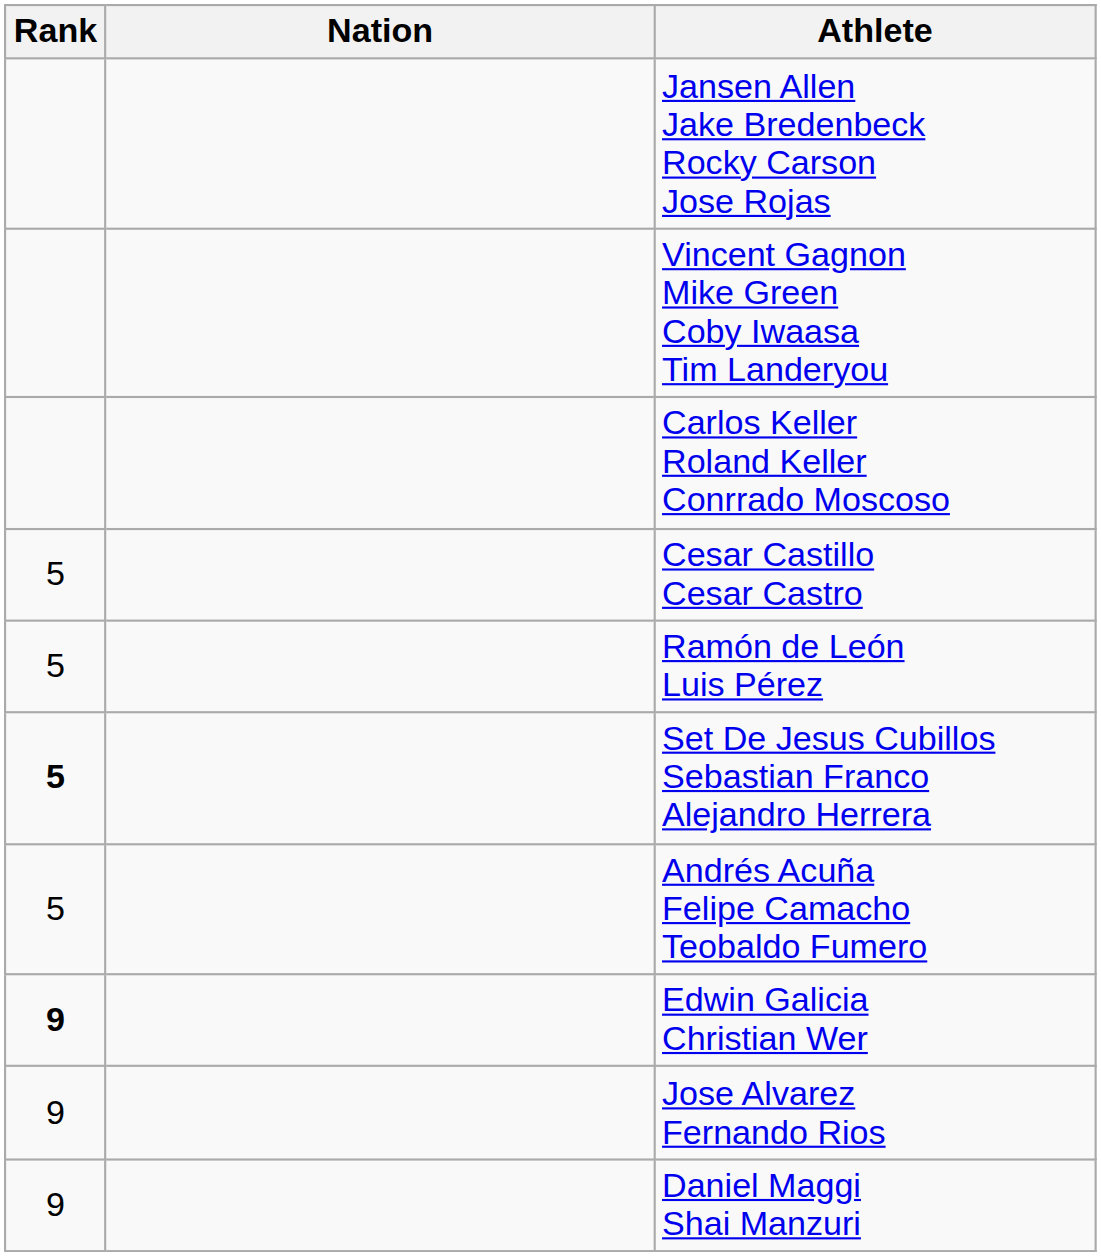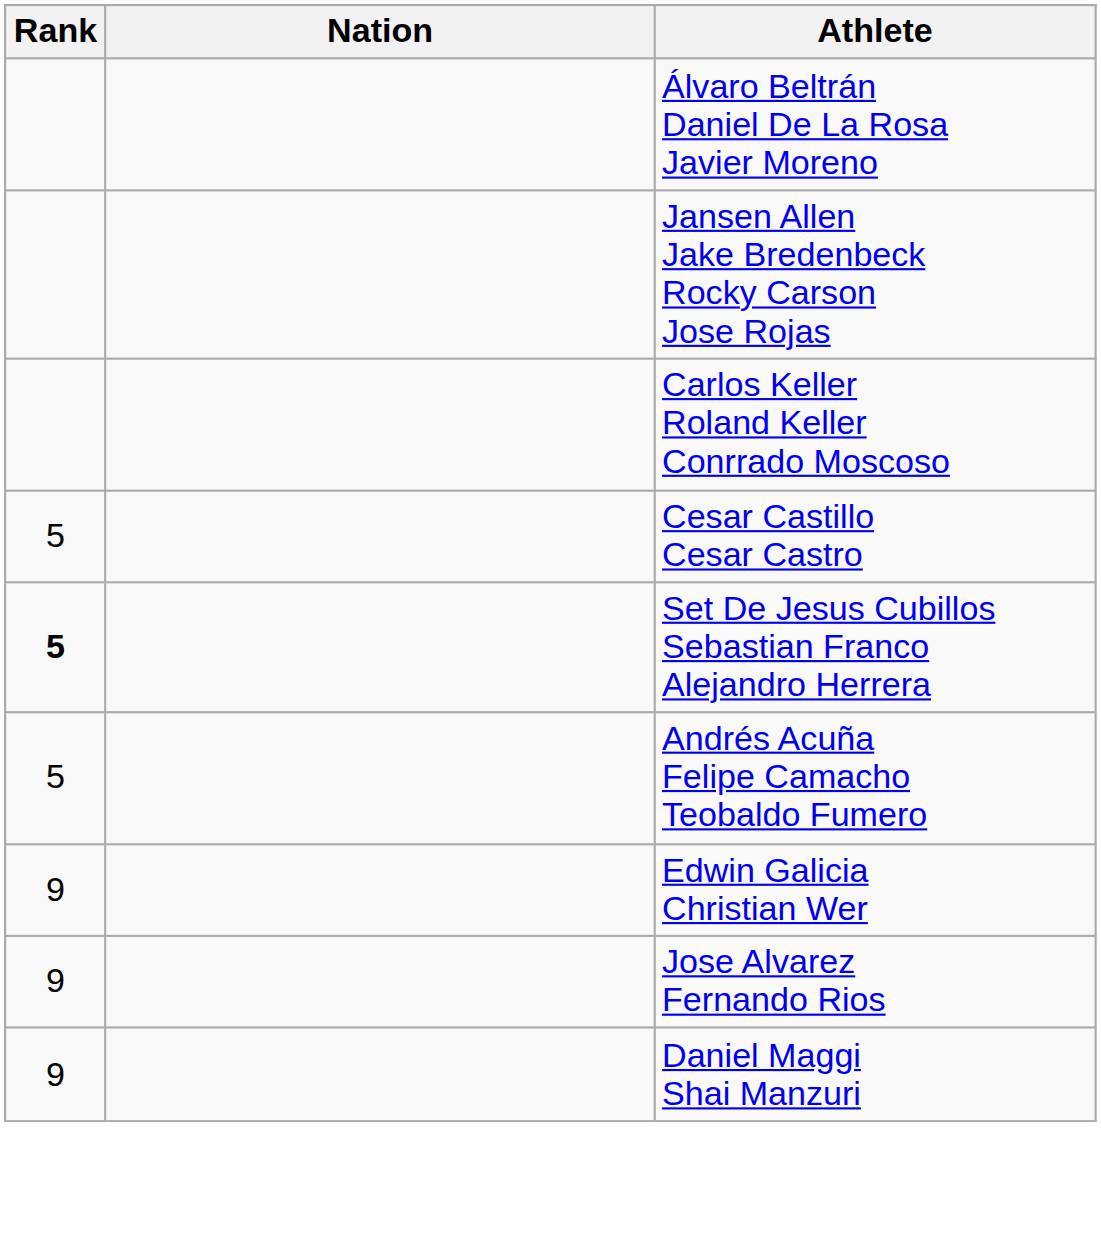+ row: Álvaro Beltrán Daniel De La Rosa Javier Moreno
- row: Vincent Gagnon Mike Green Coby Iwaasa Tim Landeryou
- row: 5 | Ramón de León Luis Pérez
Edwin Galicia Christian Wer | Rank: bold -> normal
